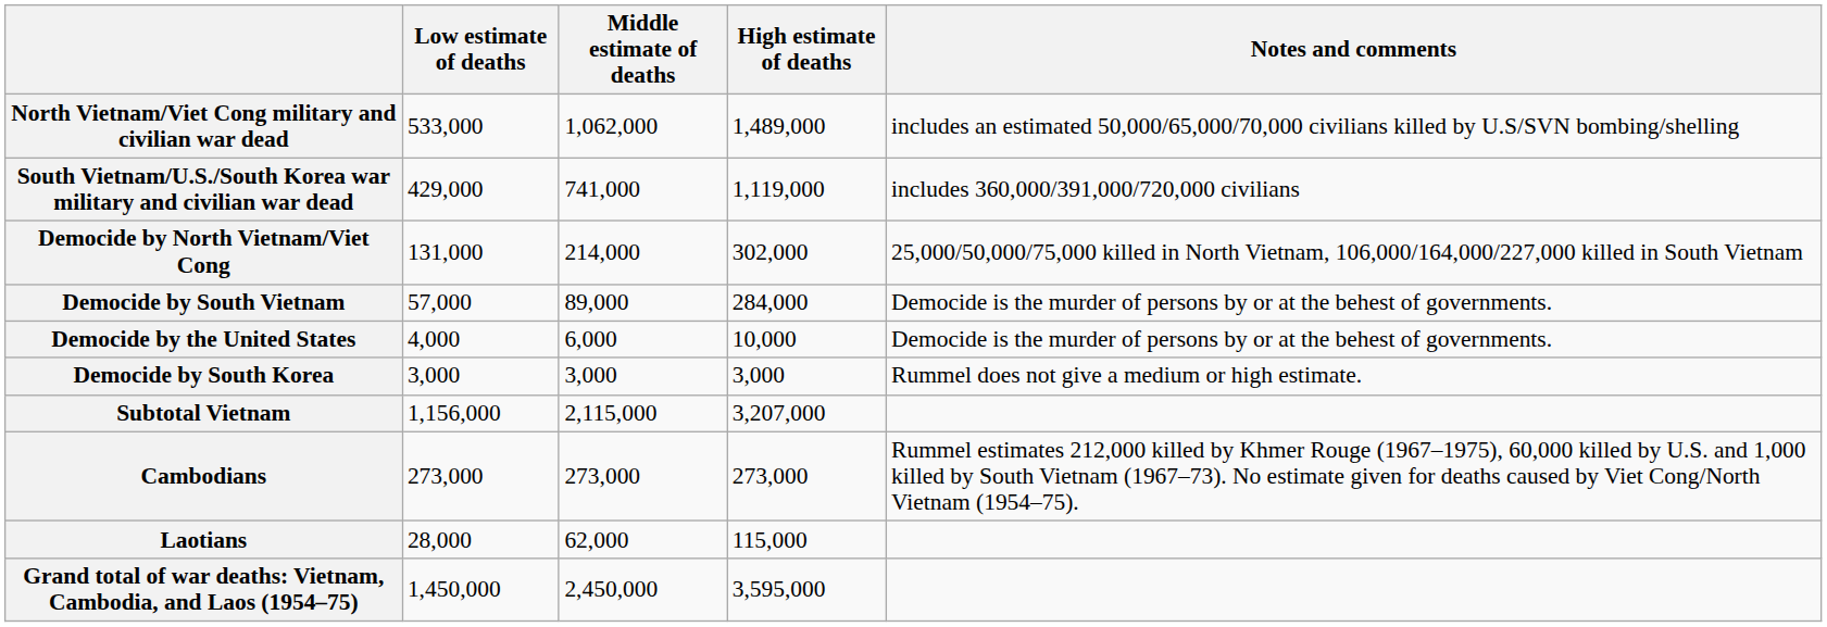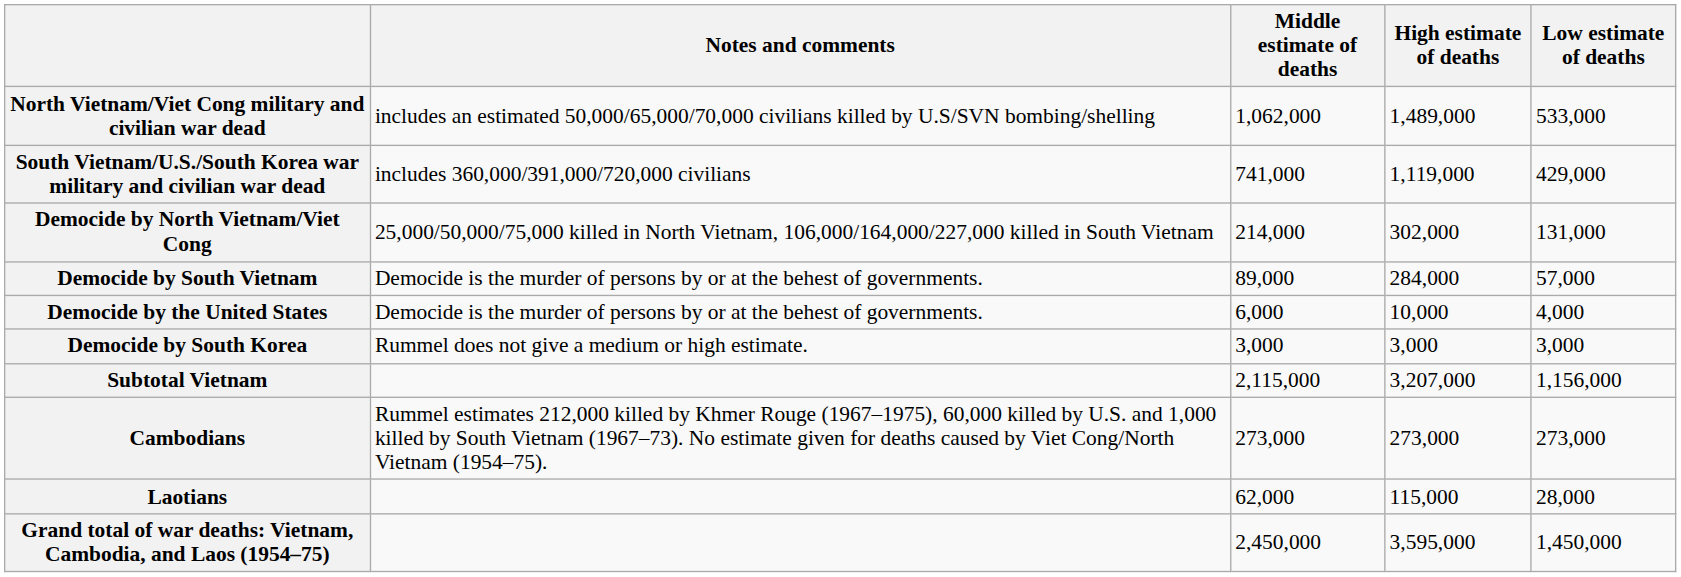columns swapped: Low estimate of deaths <-> Notes and comments
